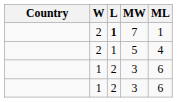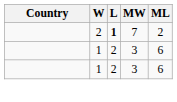7 | ML: 1 -> 2
- row: 2 | 1 | 5 | 4
